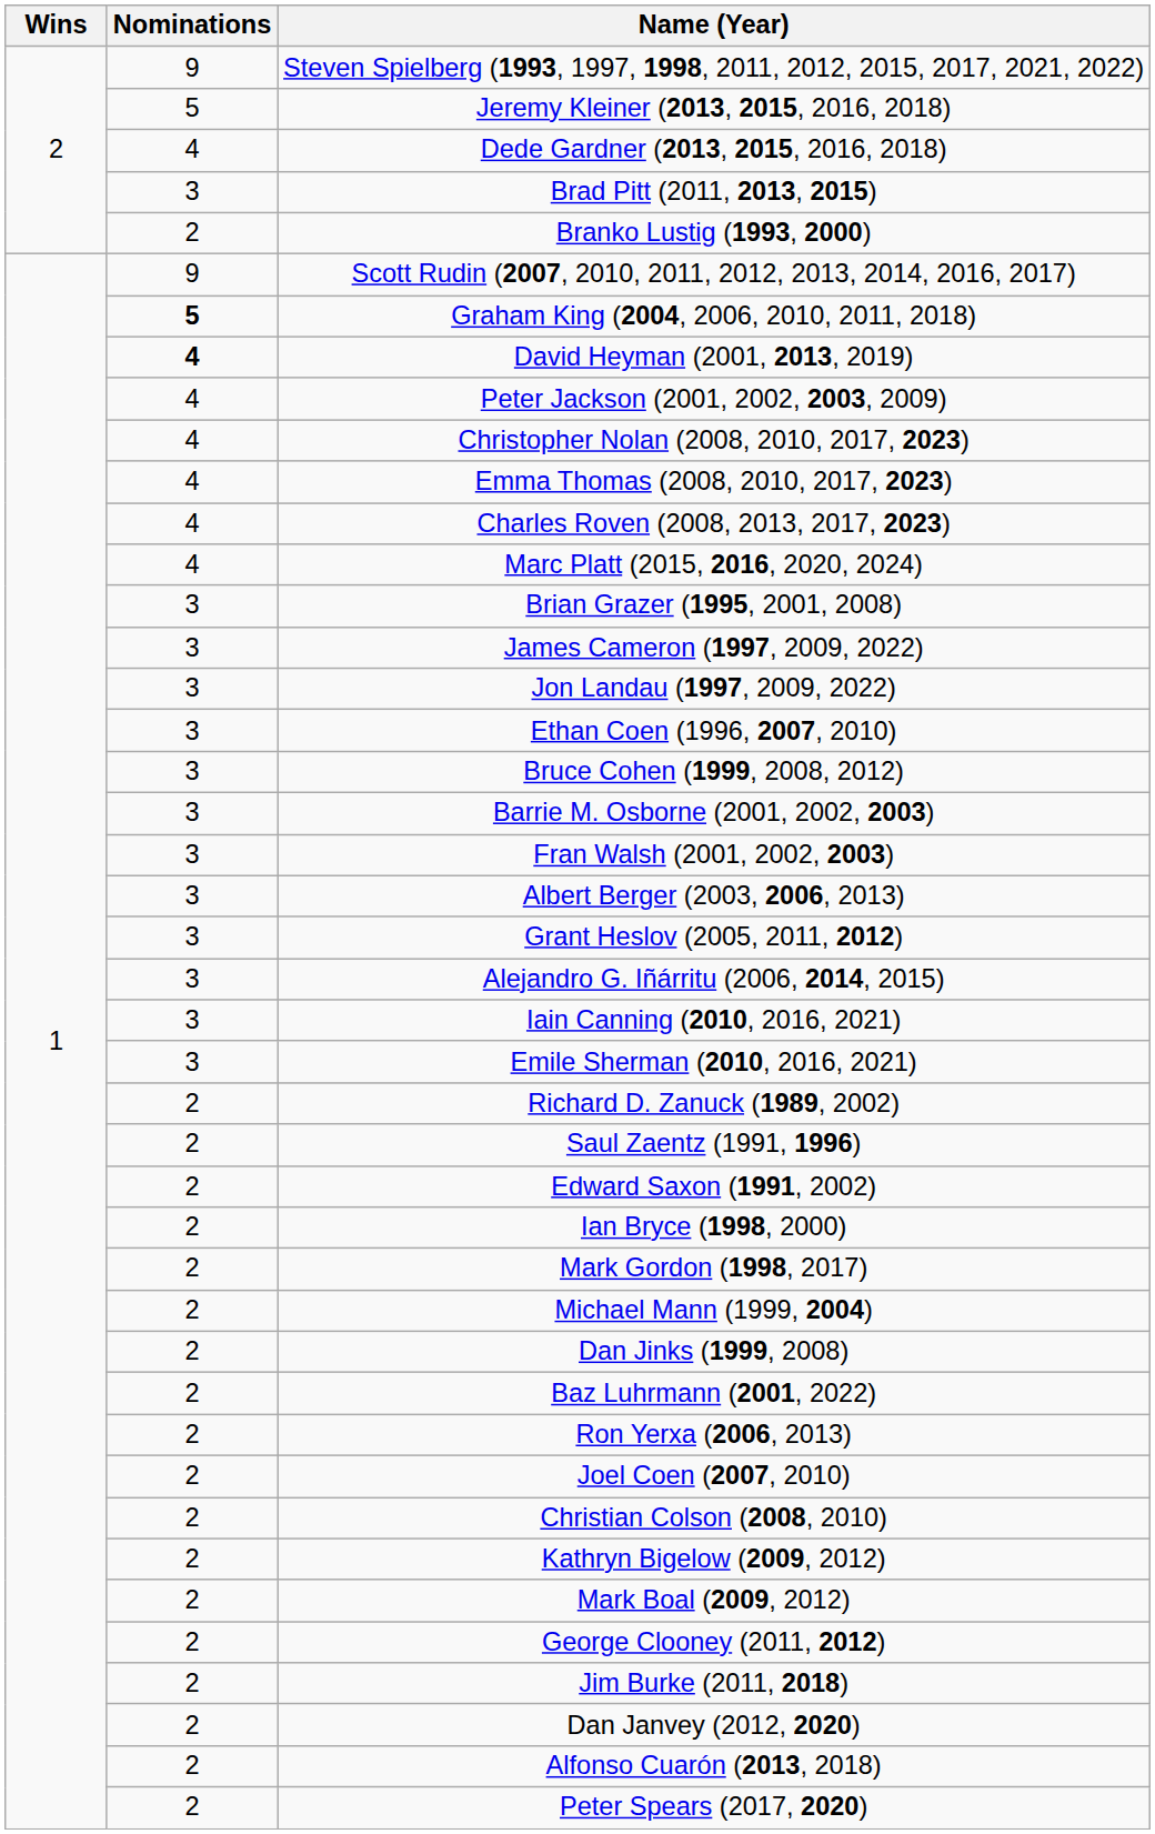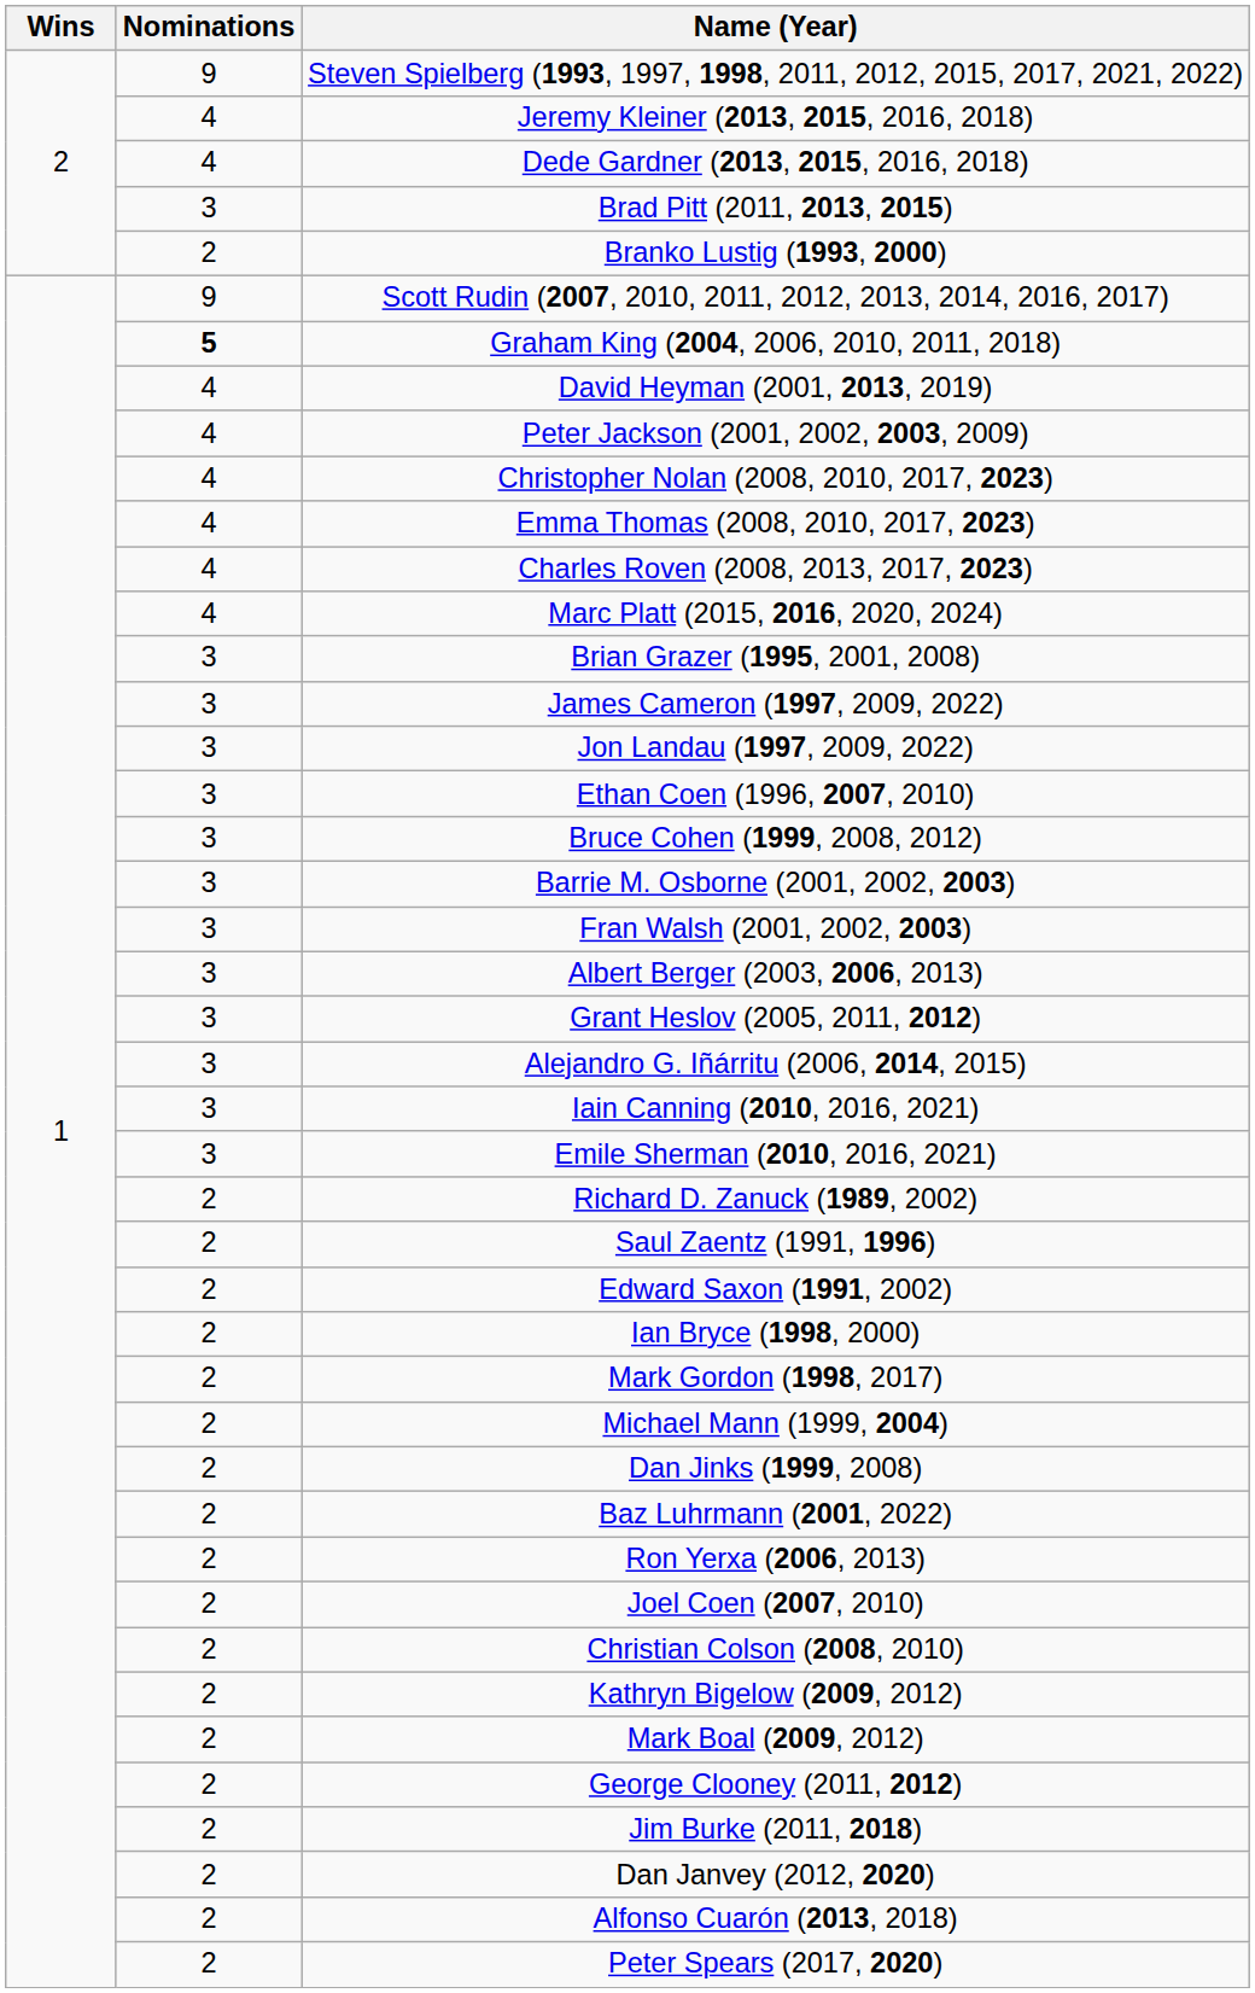Jeremy Kleiner (2013, 2015, 2016, 2018) | Nominations: 5 -> 4
David Heyman (2001, 2013, 2019) | Nominations: bold -> normal
